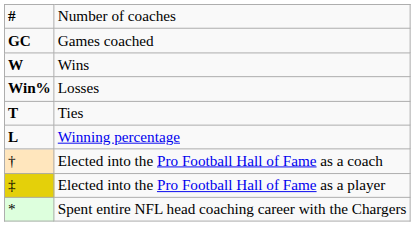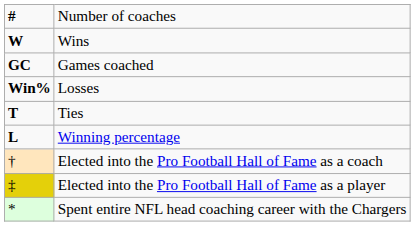rows swapped: Games coached <-> Wins
